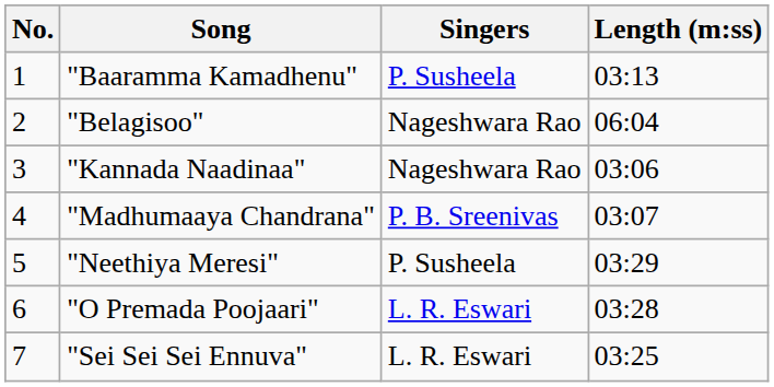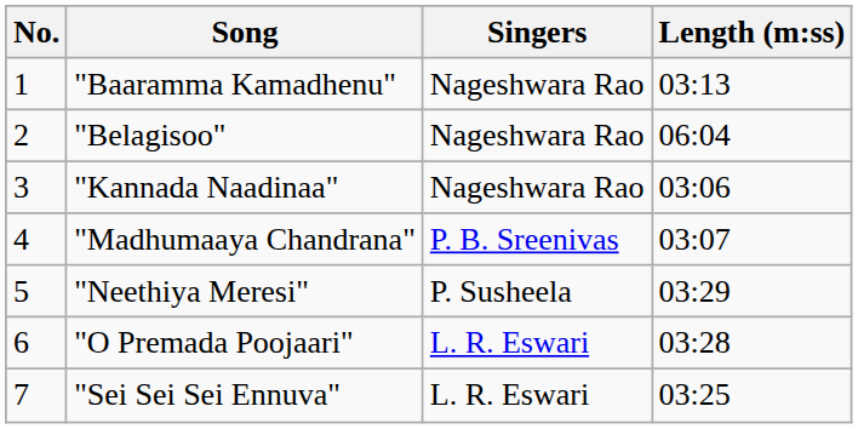"Baaramma Kamadhenu" | Singers: P. Susheela -> Nageshwara Rao
